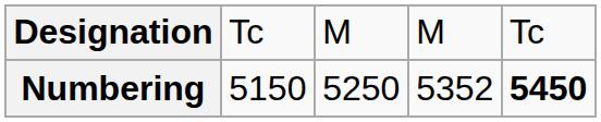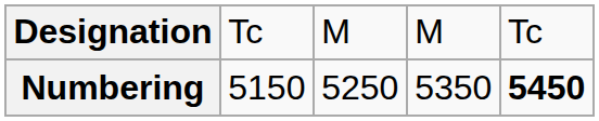Numbering | column 4: 5352 -> 5350
